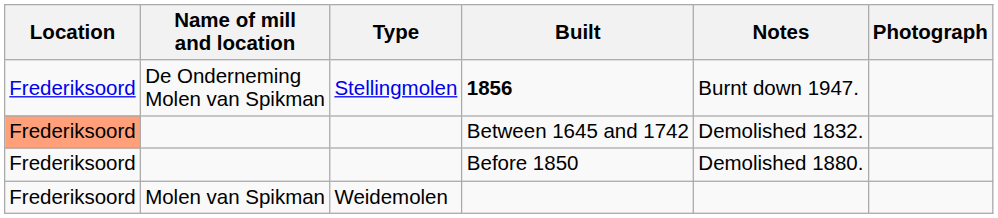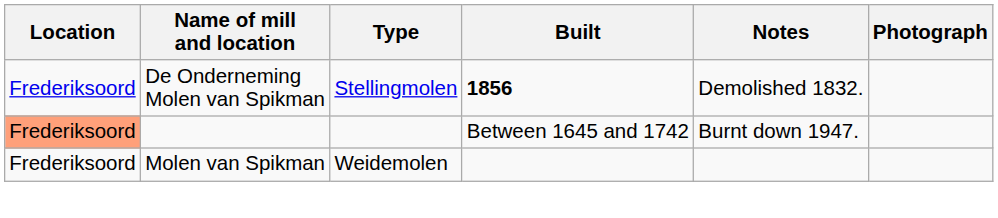1856 | Notes: Burnt down 1947. -> Demolished 1832.
Between 1645 and 1742 | Notes: Demolished 1832. -> Burnt down 1947.
- row: Frederiksoord | Before 1850 | Demolished 1880.
